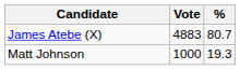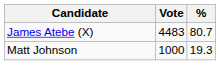James Atebe (X) | Vote: 4883 -> 4483
